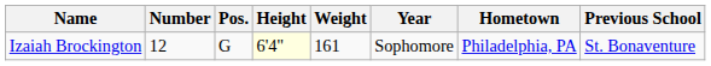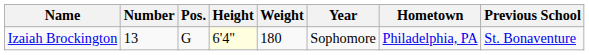Izaiah Brockington | Number: 12 -> 13
Izaiah Brockington | Weight: 161 -> 180
